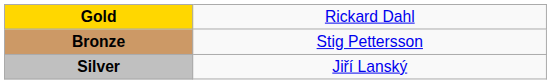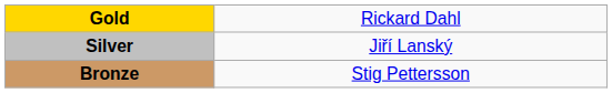rows swapped: Silver <-> Bronze
